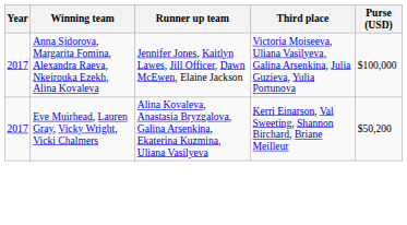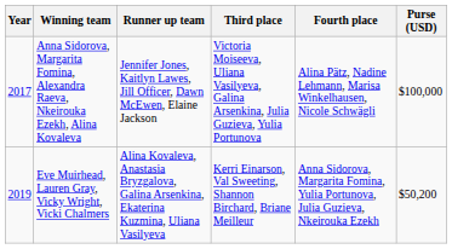+ column: Fourth place | Alina Pätz, Nadine Lehmann, Marisa Winkelhausen, Nicole Schwägli | Anna Sidorova, Margarita Fomina, Yulia Portunova, Julia Guzieva, Nkeirouka Ezekh
Eve Muirhead, Lauren Gray, Vicky Wright, Vicki Chalmers | Year: 2017 -> 2019
